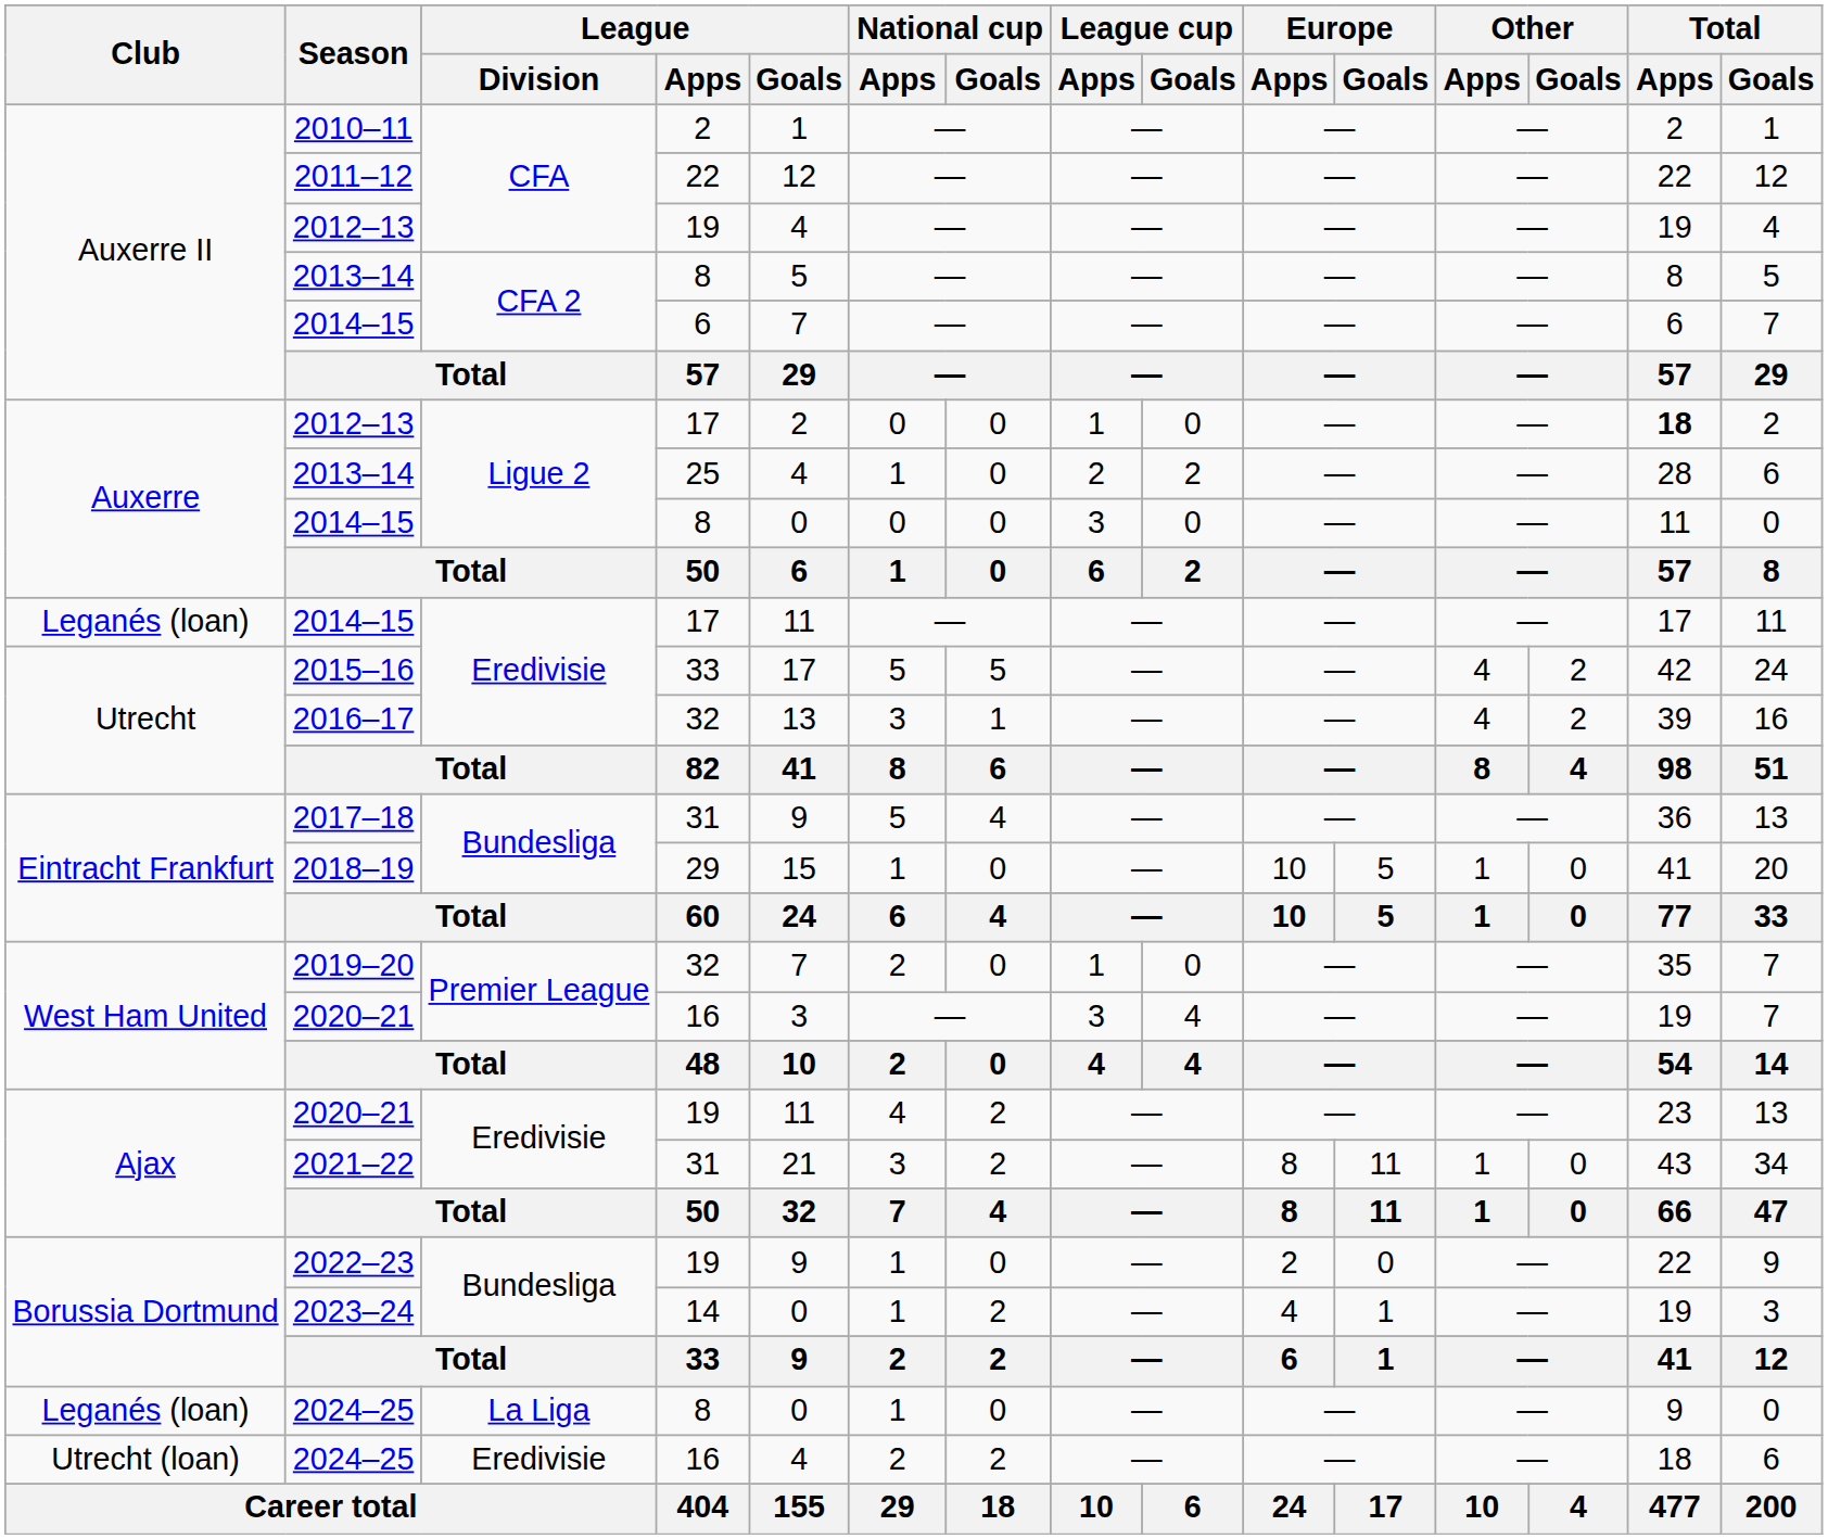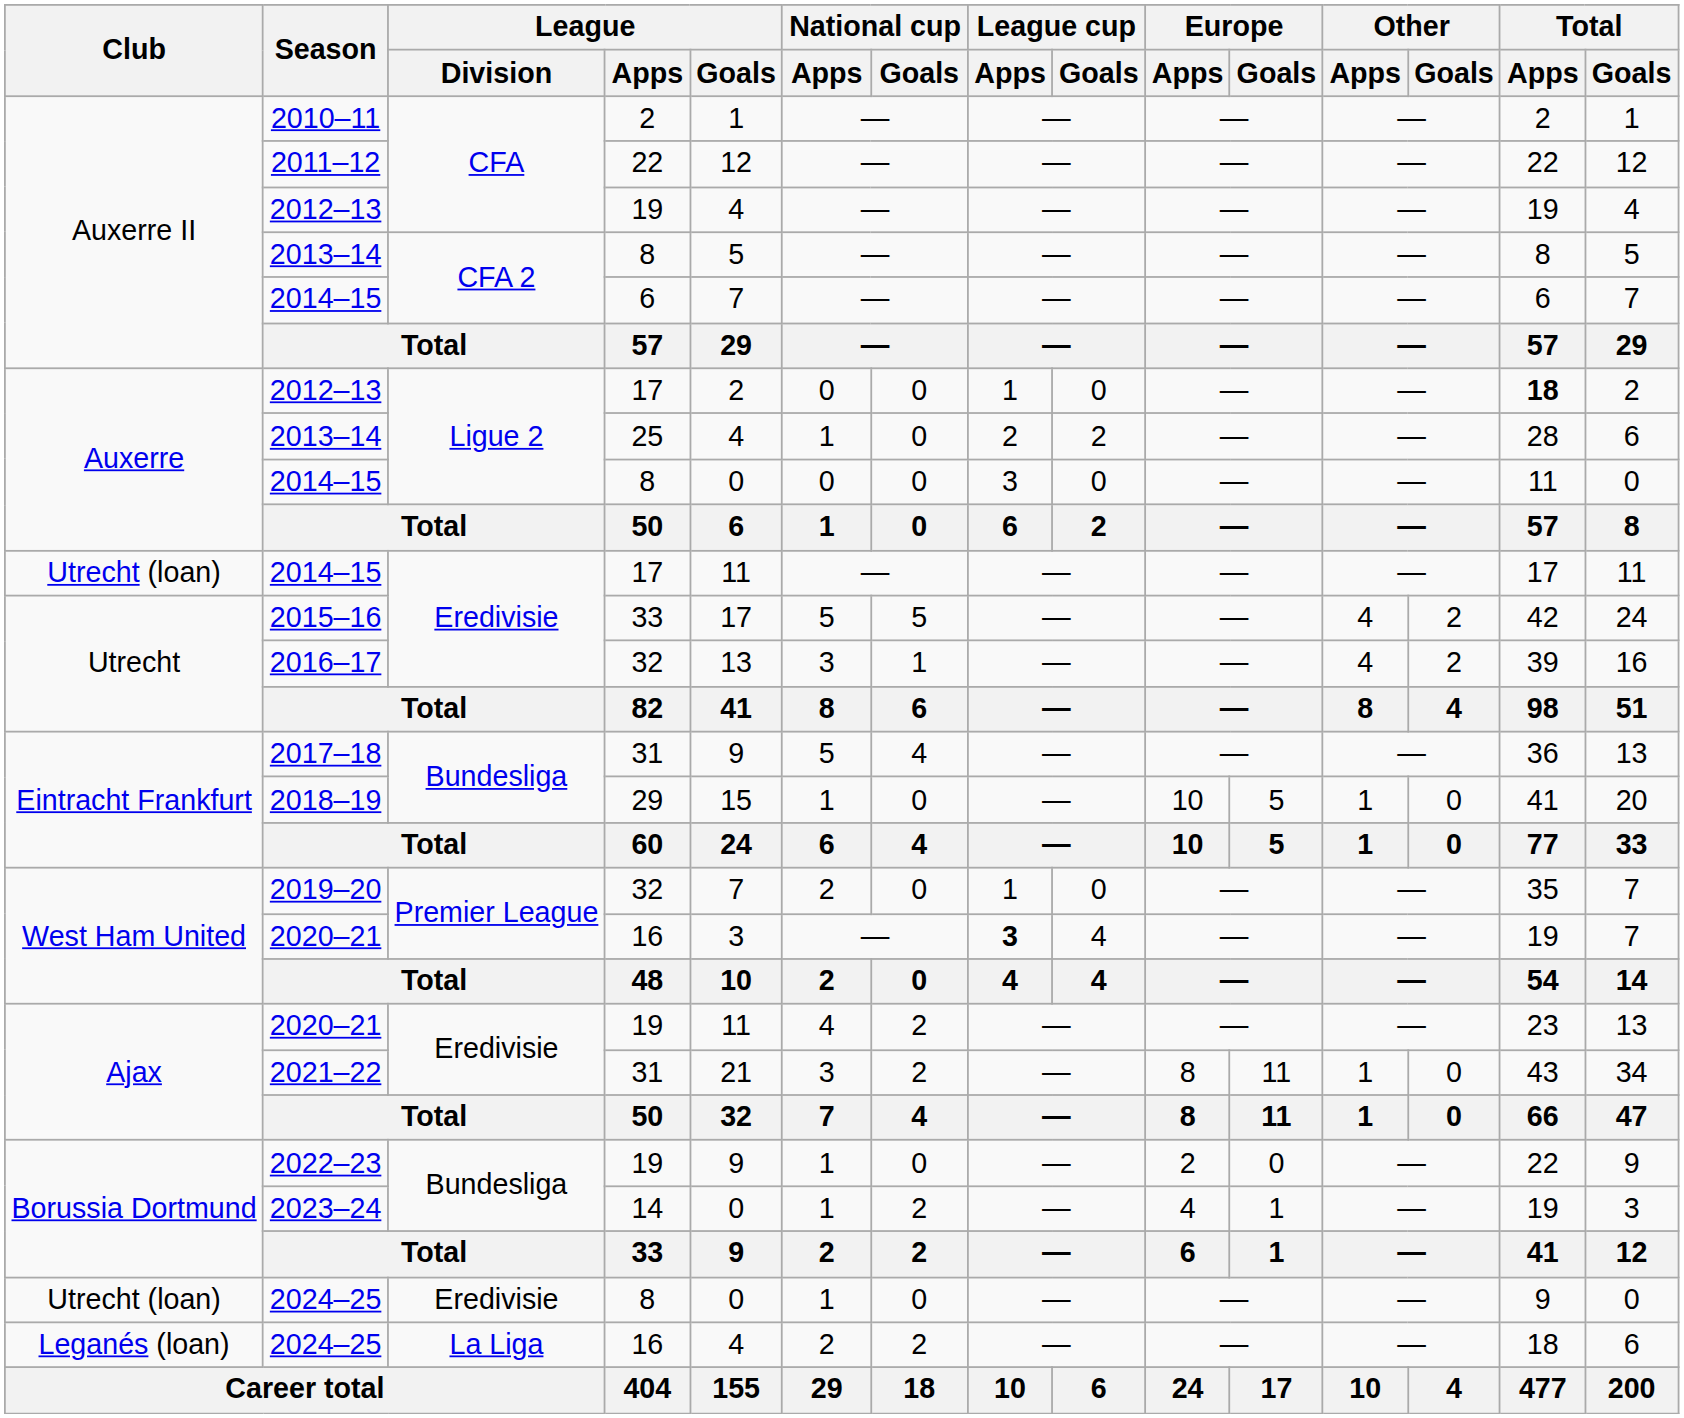2014–15 / 17 | Club: Leganés (loan) -> Utrecht (loan)
2020–21 / 16 | League cup / Apps: normal -> bold
2024–25 / 8 | Club: Leganés (loan) -> Utrecht (loan)
2024–25 / 8 | League / Division: La Liga -> Eredivisie
2024–25 / 16 | Club: Utrecht (loan) -> Leganés (loan)
2024–25 / 16 | League / Division: Eredivisie -> La Liga
